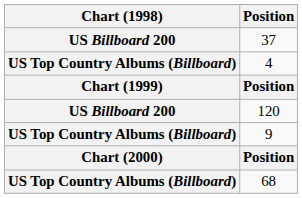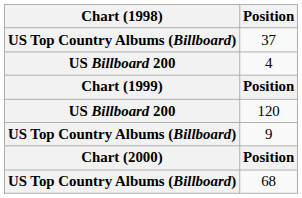37 | Chart (1998): US Billboard 200 -> US Top Country Albums (Billboard)
4 | Chart (1998): US Top Country Albums (Billboard) -> US Billboard 200
